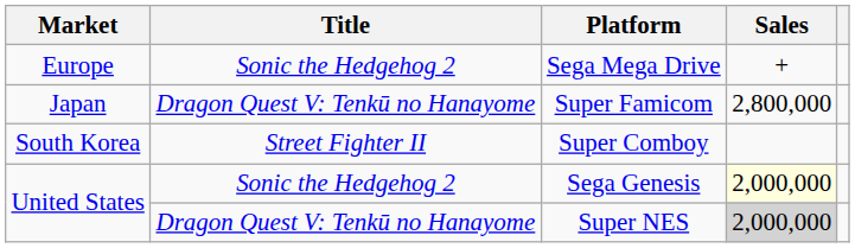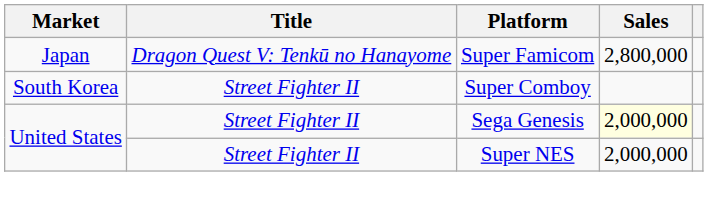- row: Europe | Sonic the Hedgehog 2 | Sega Mega Drive | +
Sega Genesis | Title: Sonic the Hedgehog 2 -> Street Fighter II
Super NES | Title: Dragon Quest V: Tenkū no Hanayome -> Street Fighter II
Super NES | Sales: lightgrey background -> no background
